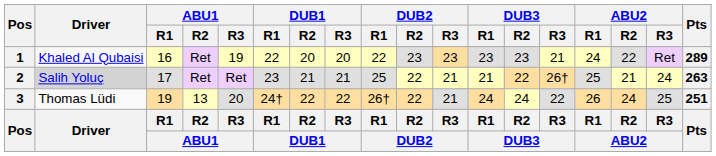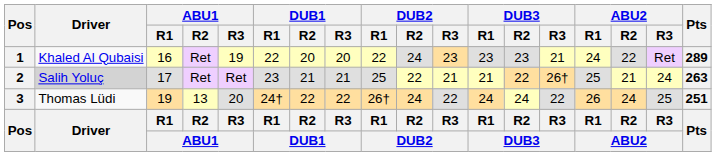1 | DUB2 / R2: 23 -> 24
3 | DUB2 / R2: 22 -> 24
3 | DUB2 / R3: 21 -> 22
